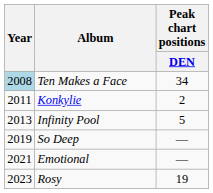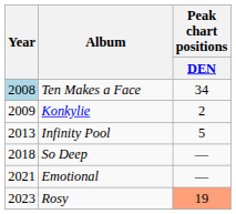Konkylie | Year: 2011 -> 2009
So Deep | Year: 2019 -> 2018
Rosy | Peak chart positions / DEN: no background -> lightsalmon background
